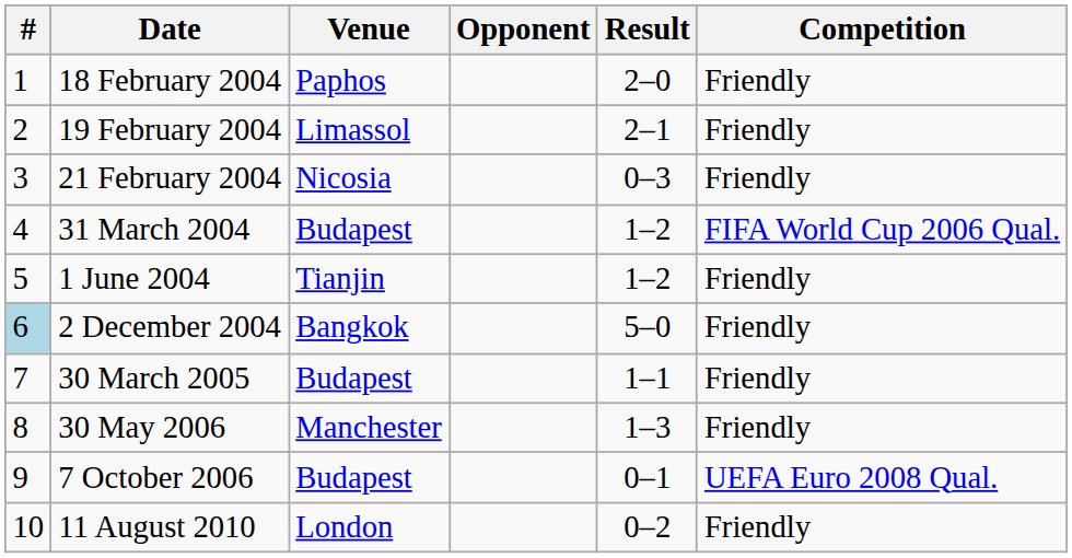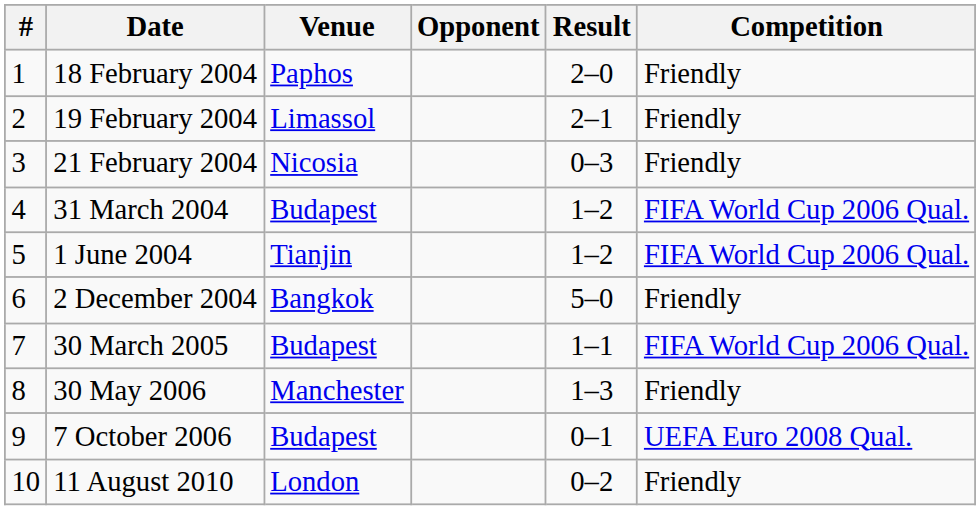1 June 2004 | Competition: Friendly -> FIFA World Cup 2006 Qual.
2 December 2004 | #: lightblue background -> no background
30 March 2005 | Competition: Friendly -> FIFA World Cup 2006 Qual.
